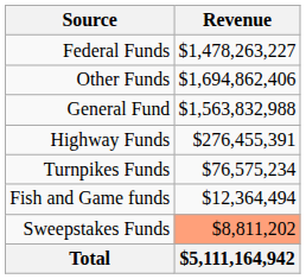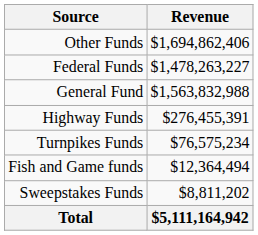rows swapped: Federal Funds <-> Other Funds
Sweepstakes Funds | Revenue: lightsalmon background -> no background
